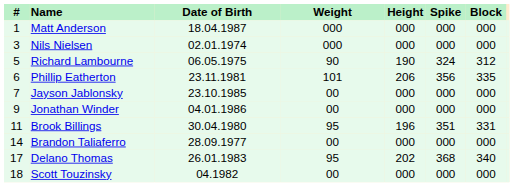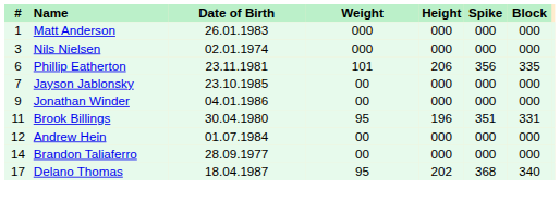Matt Anderson | Date of Birth: 18.04.1987 -> 26.01.1983
- row: 5 | Richard Lambourne | 06.05.1975 | 90 | 190 | 324 | 312
+ row: 12 | Andrew Hein | 01.07.1984 | 00 | 000 | 000 | 000
Delano Thomas | Date of Birth: 26.01.1983 -> 18.04.1987
- row: 18 | Scott Touzinsky | 04.1982 | 00 | 000 | 000 | 000
